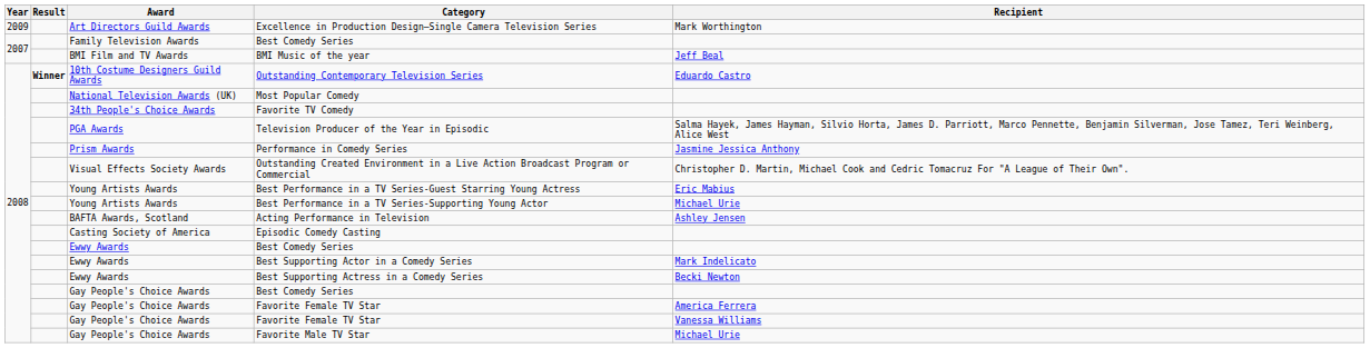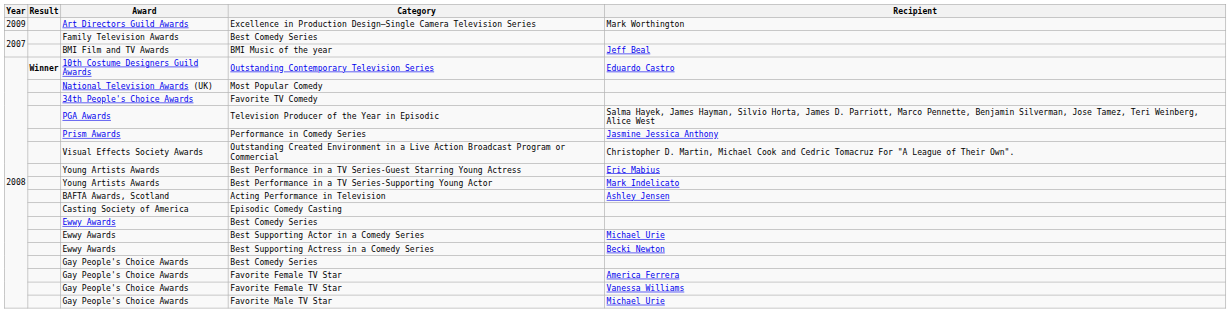Best Performance in a TV Series-Supporting Young Actor | Recipient: Michael Urie -> Mark Indelicato
Best Supporting Actor in a Comedy Series | Recipient: Mark Indelicato -> Michael Urie
